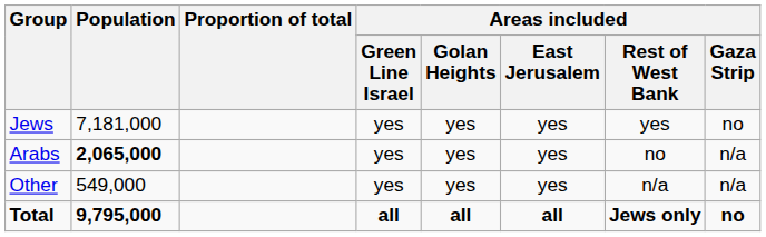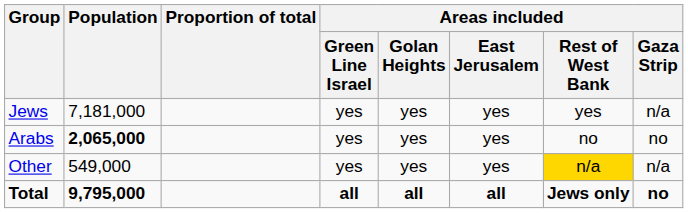Jews | Areas included / Gaza Strip: no -> n/a
Arabs | Areas included / Gaza Strip: n/a -> no
Other | Areas included / Rest of West Bank: no background -> gold background
